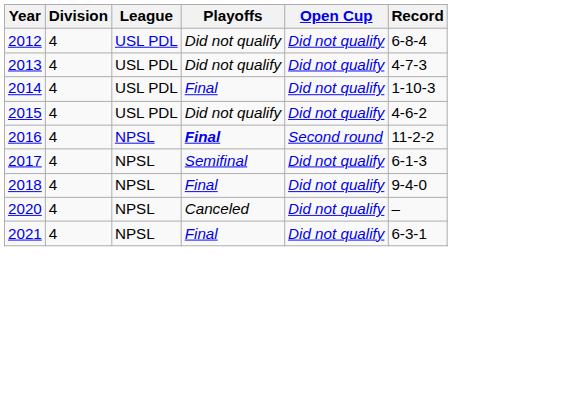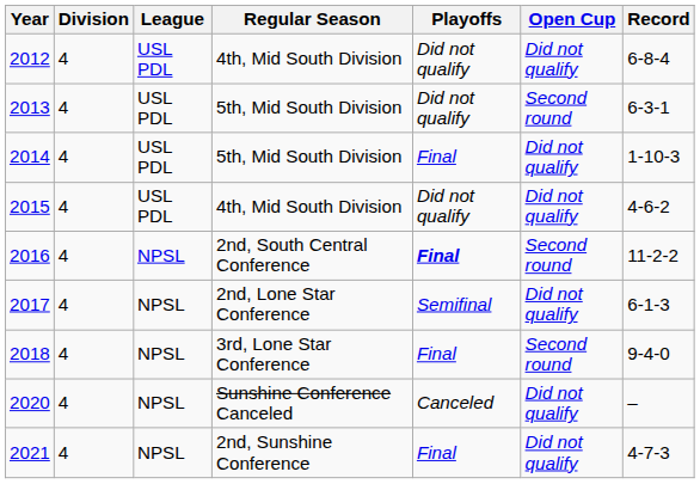+ column: Regular Season | 4th, Mid South Division | 5th, Mid South Division | 5th, Mid South Division | 4th, Mid South Division | 2nd, South Central Conference | 2nd, Lone Star Conference | 3rd, Lone Star Conference | Sunshine Conference Canceled | 2nd, Sunshine Conference
2013 | Open Cup: Did not qualify -> Second round
2013 | Record: 4-7-3 -> 6-3-1
2018 | Open Cup: Did not qualify -> Second round
2021 | Record: 6-3-1 -> 4-7-3
